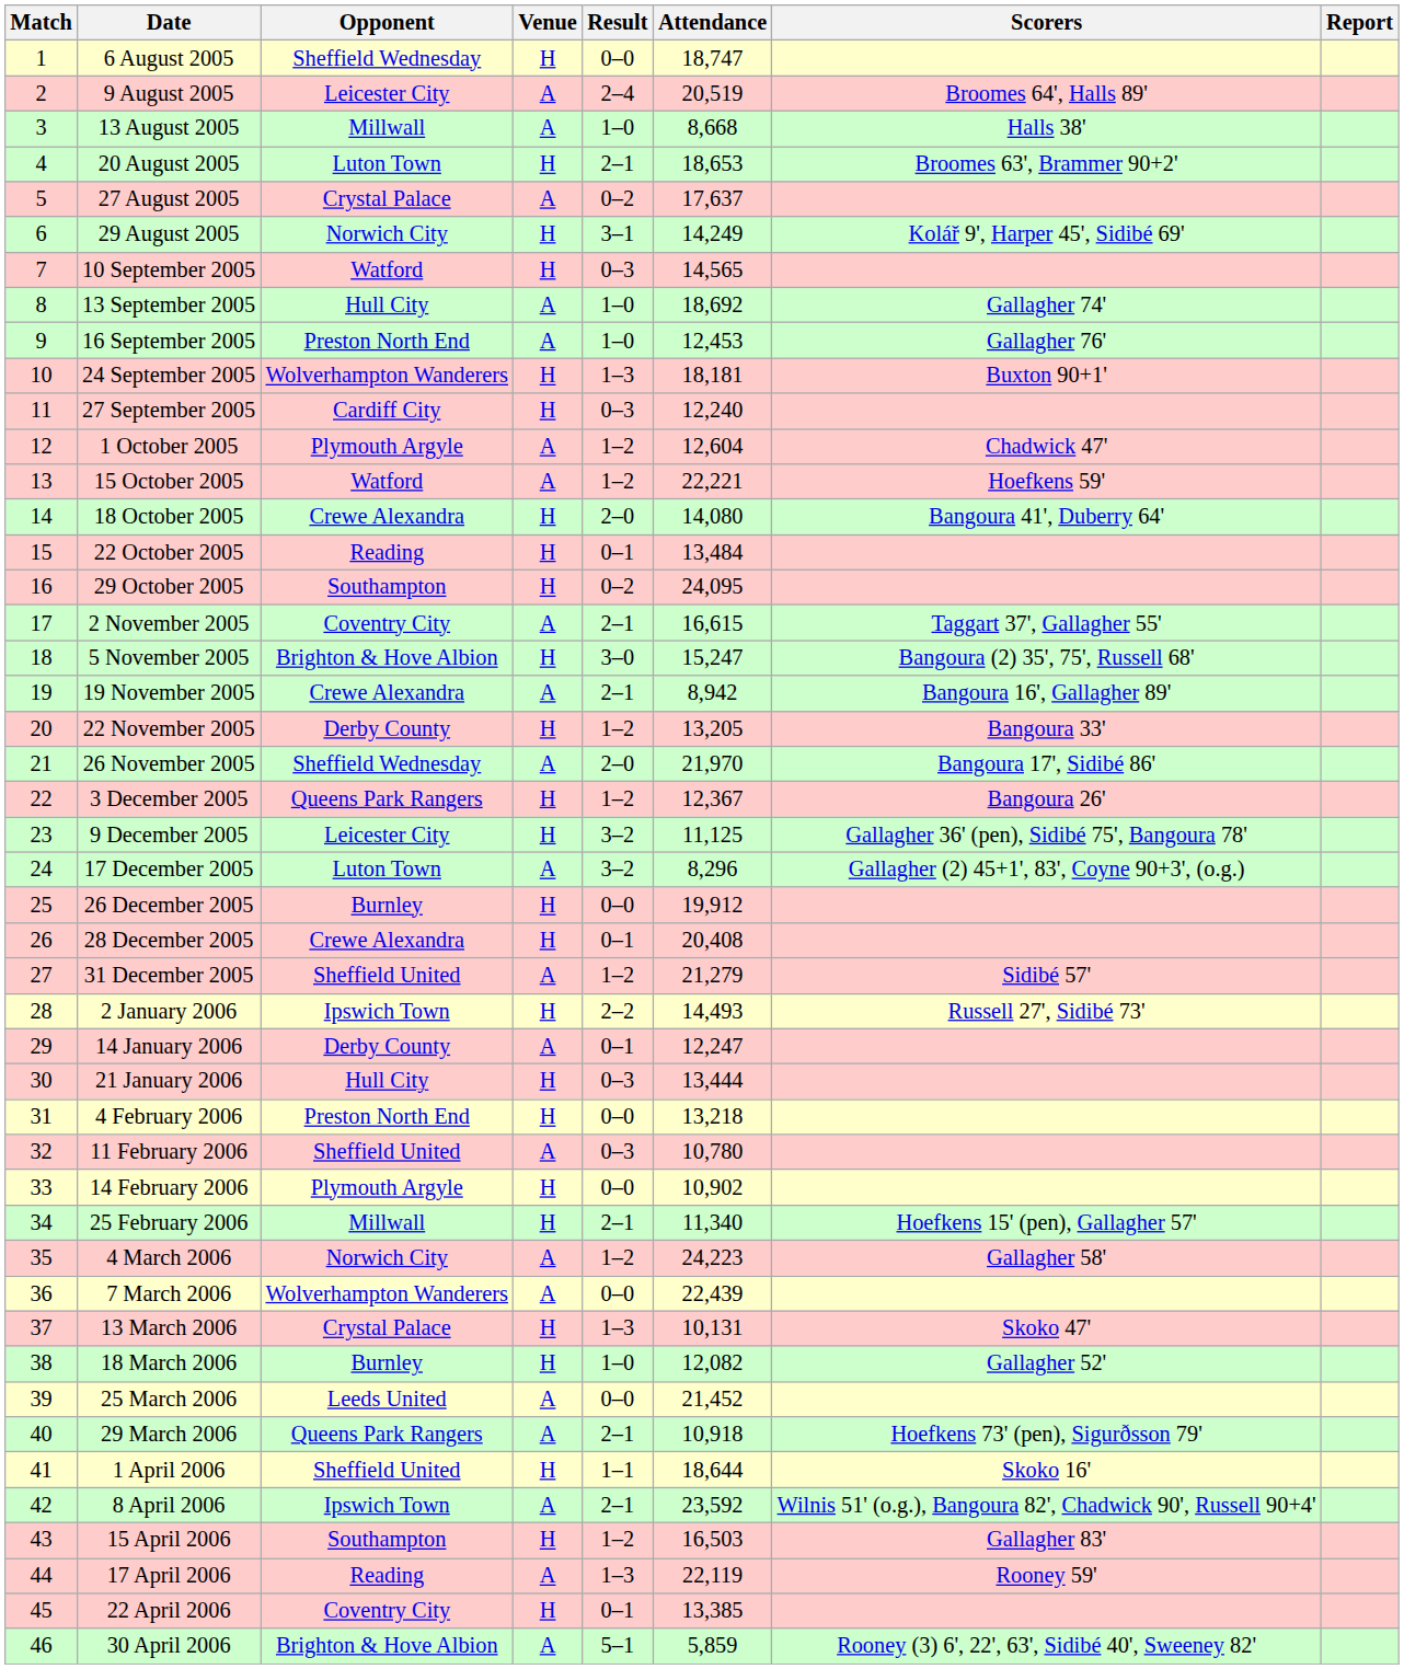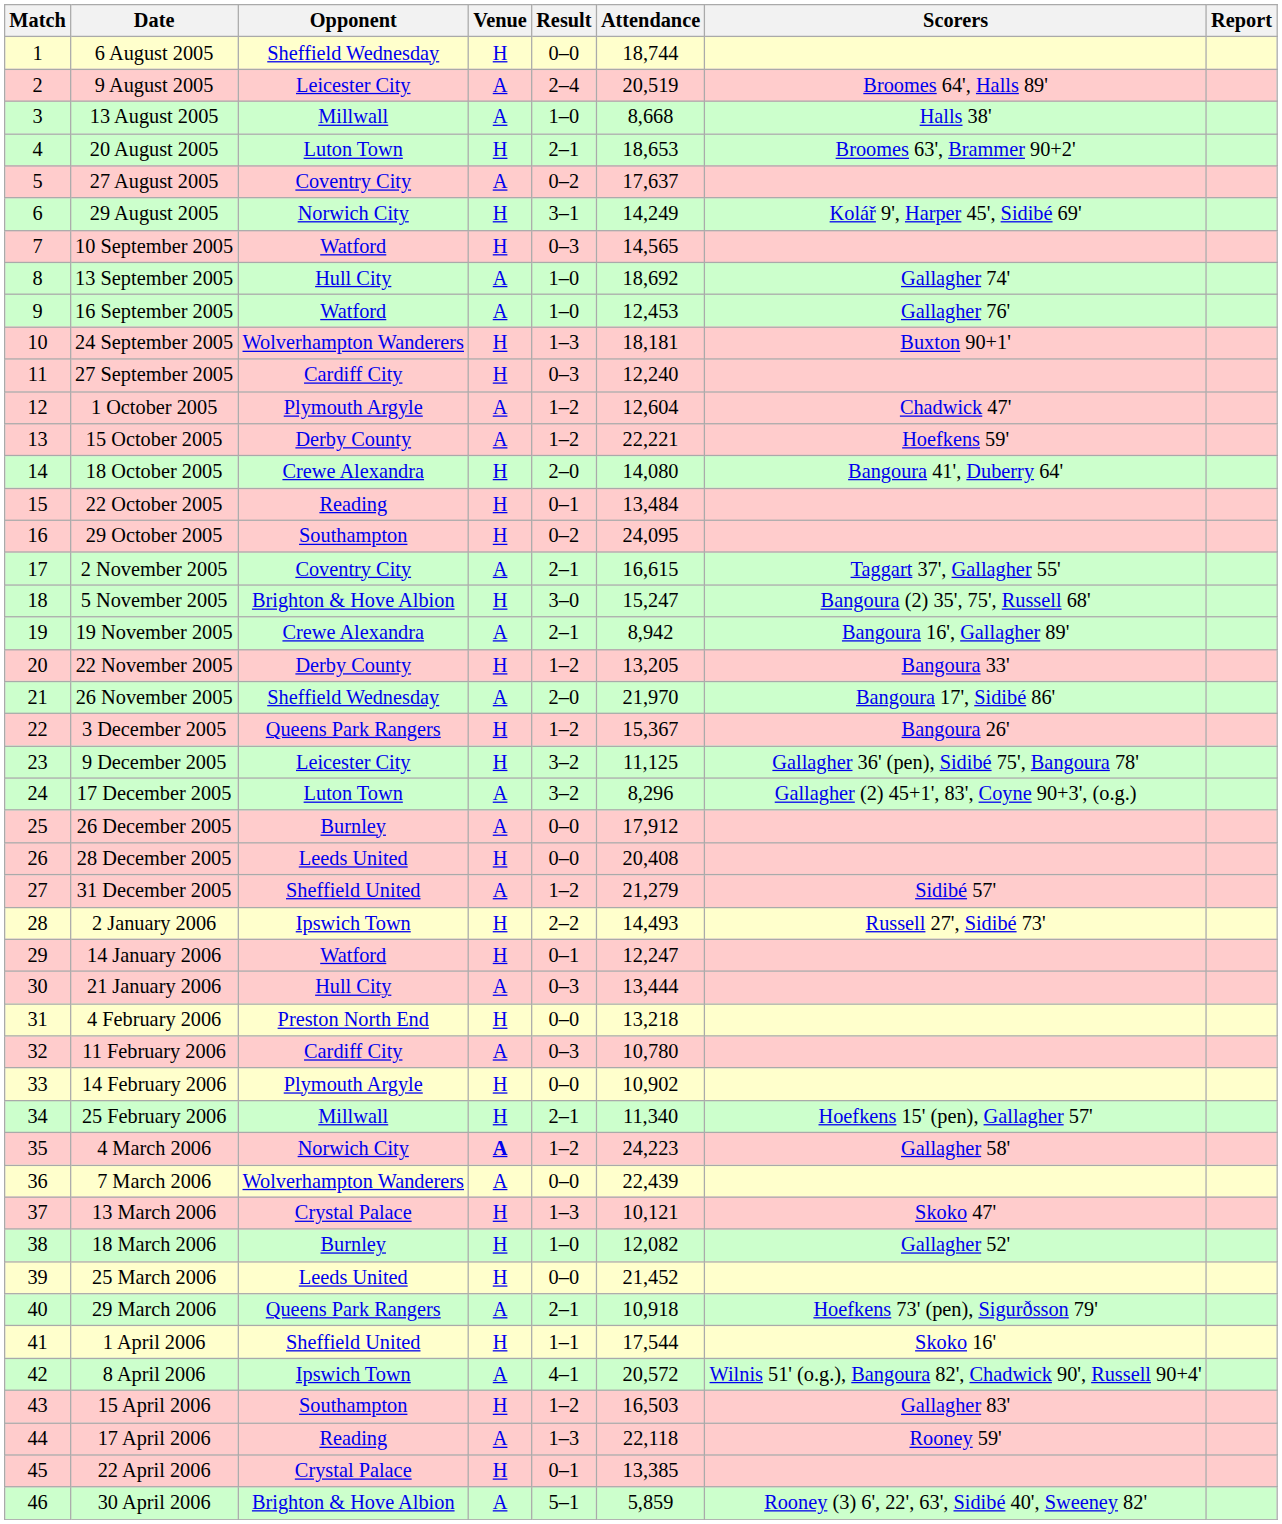6 August 2005 | Attendance: 18,747 -> 18,744
27 August 2005 | Opponent: Crystal Palace -> Coventry City
16 September 2005 | Opponent: Preston North End -> Watford
15 October 2005 | Opponent: Watford -> Derby County
3 December 2005 | Attendance: 12,367 -> 15,367
26 December 2005 | Venue: H -> A
26 December 2005 | Attendance: 19,912 -> 17,912
28 December 2005 | Opponent: Crewe Alexandra -> Leeds United
28 December 2005 | Result: 0–1 -> 0–0
14 January 2006 | Opponent: Derby County -> Watford
14 January 2006 | Venue: A -> H
21 January 2006 | Venue: H -> A
11 February 2006 | Opponent: Sheffield United -> Cardiff City
4 March 2006 | Venue: normal -> bold
13 March 2006 | Attendance: 10,131 -> 10,121
25 March 2006 | Venue: A -> H
1 April 2006 | Attendance: 18,644 -> 17,544
8 April 2006 | Result: 2–1 -> 4–1
8 April 2006 | Attendance: 23,592 -> 20,572
17 April 2006 | Attendance: 22,119 -> 22,118
22 April 2006 | Opponent: Coventry City -> Crystal Palace
